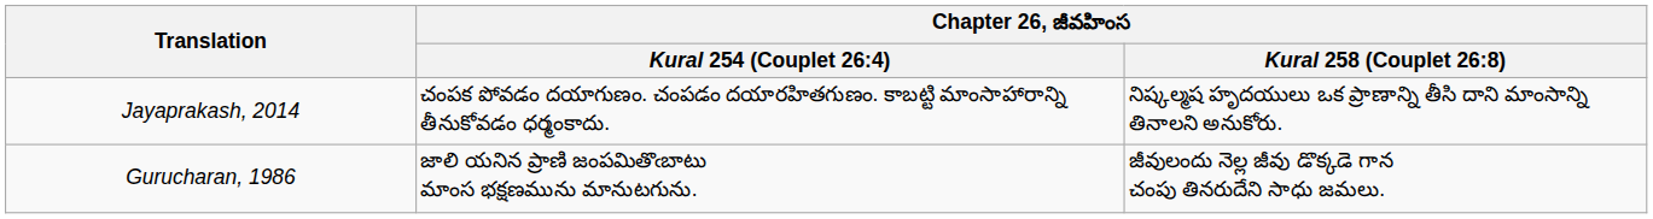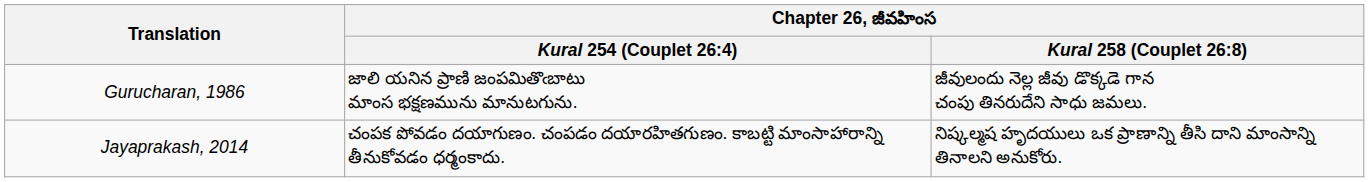rows swapped: Gurucharan, 1986 <-> Jayaprakash, 2014
